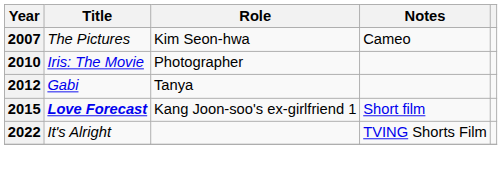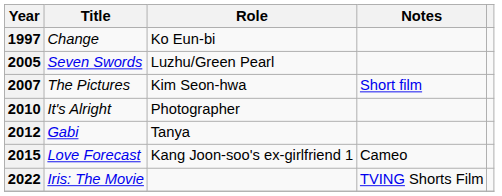+ row: 1997 | Change | Ko Eun-bi
+ row: 2005 | Seven Swords | Luzhu/Green Pearl
2007 | Notes: Cameo -> Short film
2010 | Title: Iris: The Movie -> It's Alright
2015 | Title: bold -> normal
2015 | Notes: Short film -> Cameo
2022 | Title: It's Alright -> Iris: The Movie
